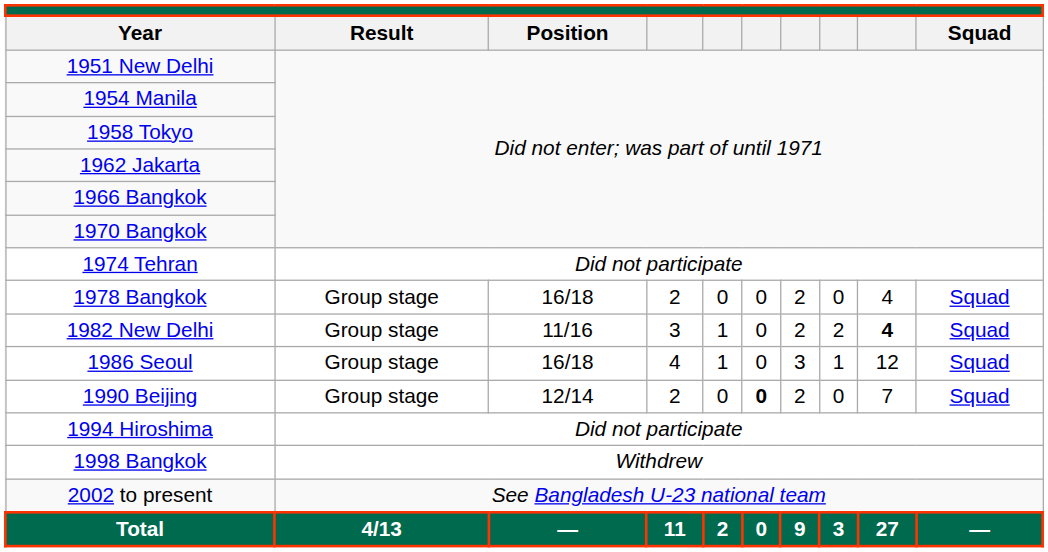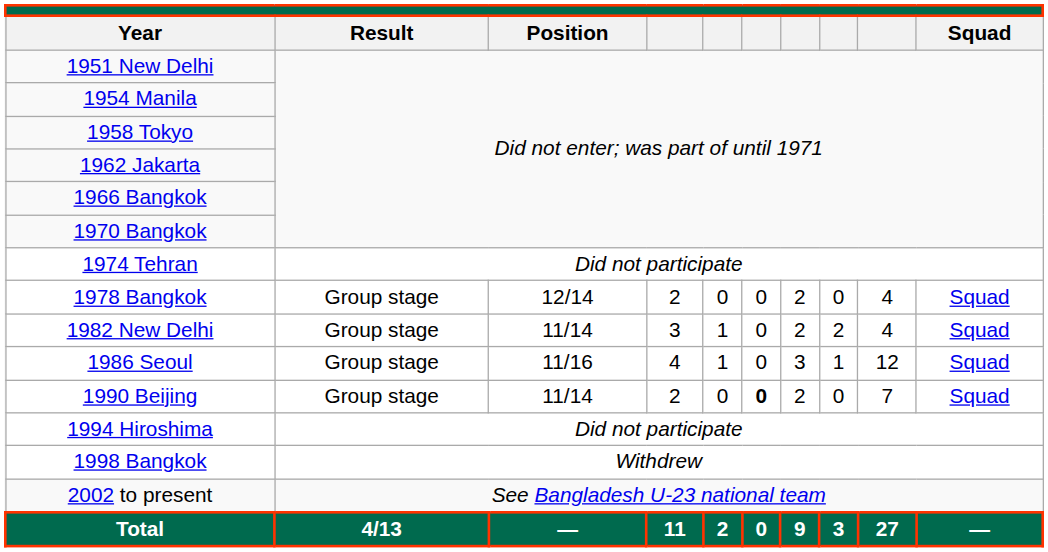1978 Bangkok | Position: 16/18 -> 12/14
1982 New Delhi | Position: 11/16 -> 11/14
1982 New Delhi | column 9: bold -> normal
1986 Seoul | Position: 16/18 -> 11/16
1990 Beijing | Position: 12/14 -> 11/14
